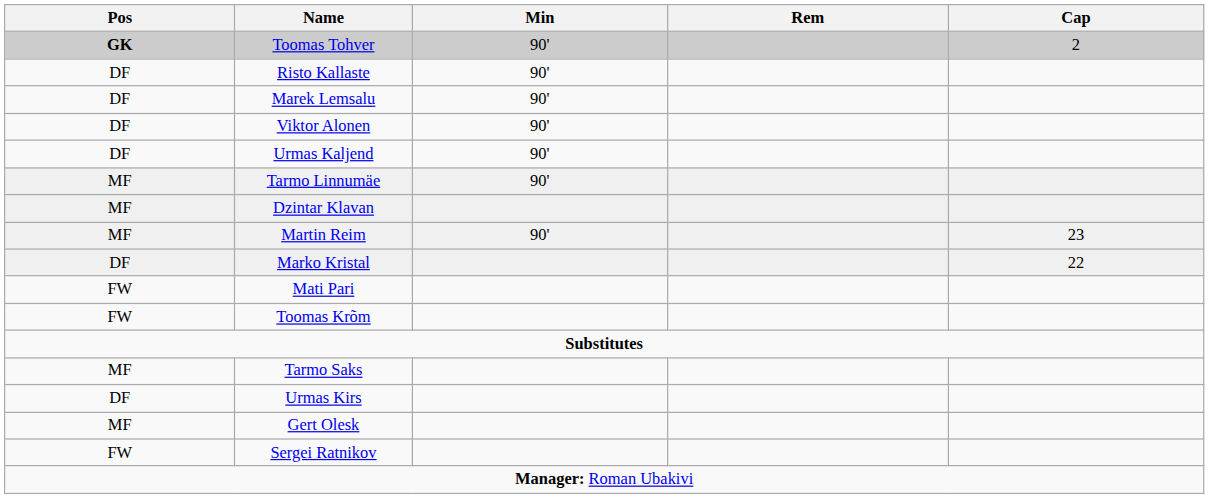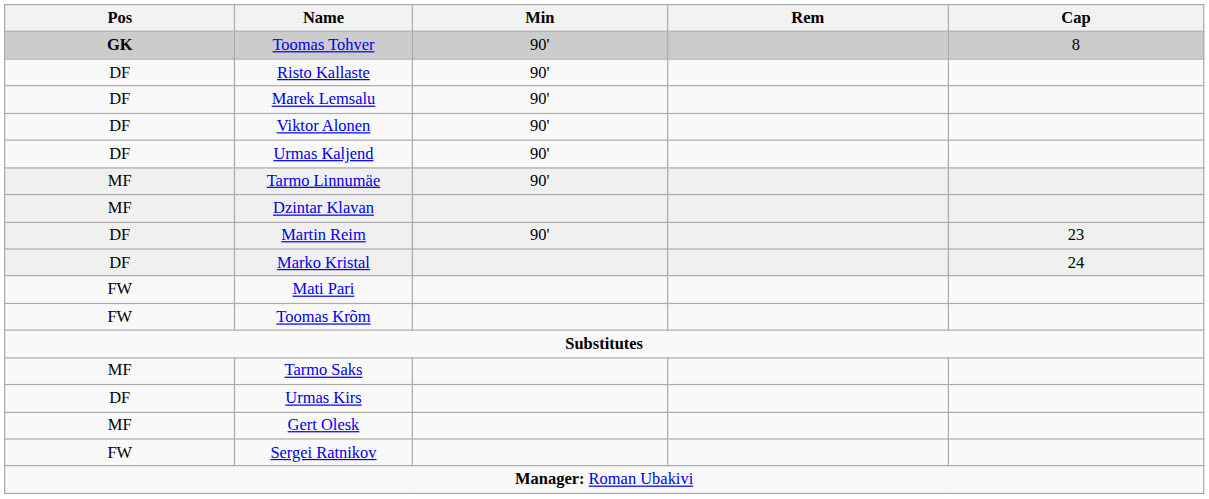Toomas Tohver | Cap: 2 -> 8
Martin Reim | Pos: MF -> DF
Marko Kristal | Cap: 22 -> 24
